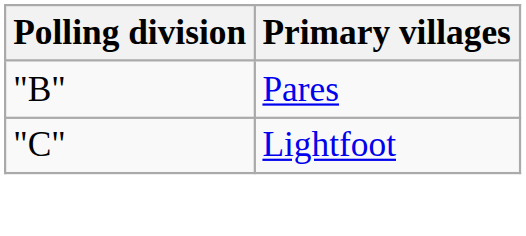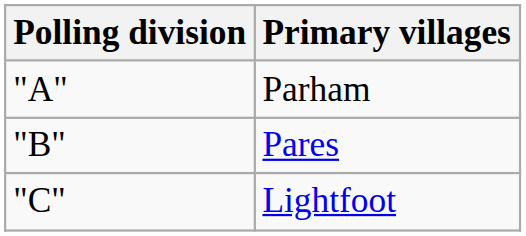+ row: "A" | Parham
